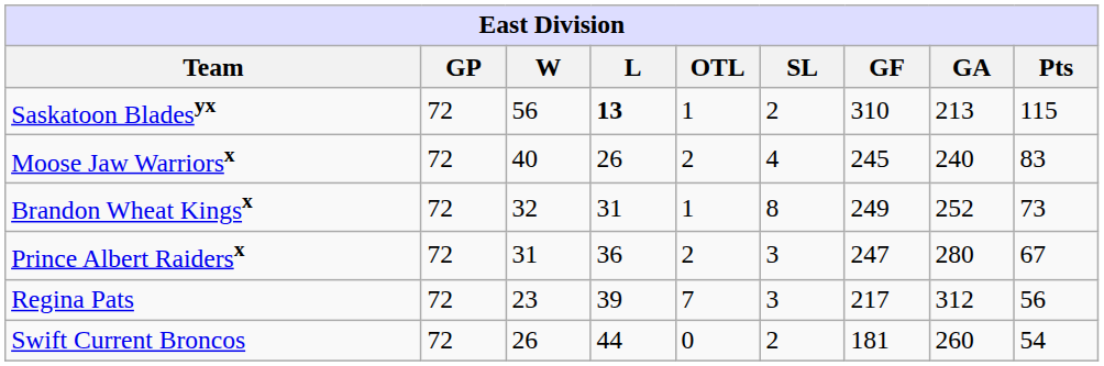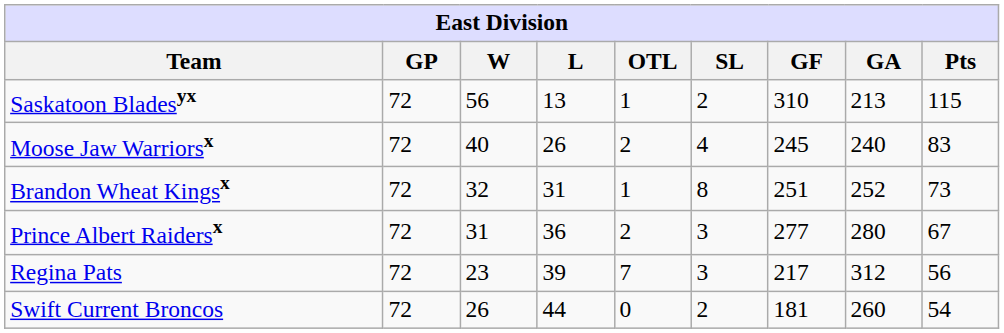Saskatoon Bladesyx | L: bold -> normal
Brandon Wheat Kingsx | GF: 249 -> 251
Prince Albert Raidersx | GF: 247 -> 277
